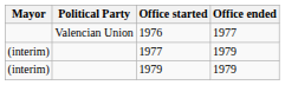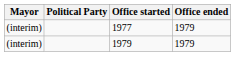- row: Valencian Union | 1976 | 1977
